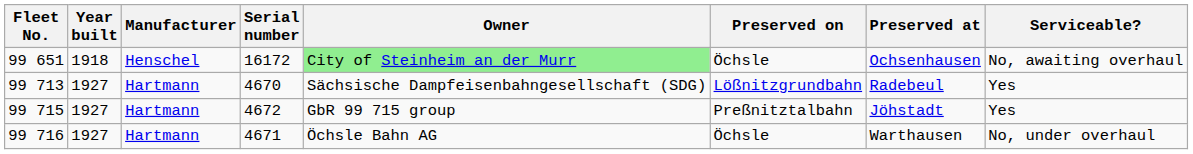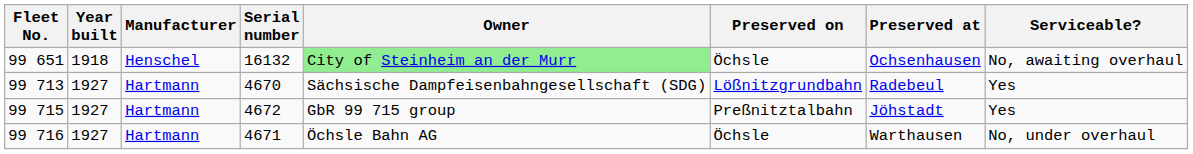99 651 | Serial number: 16172 -> 16132
